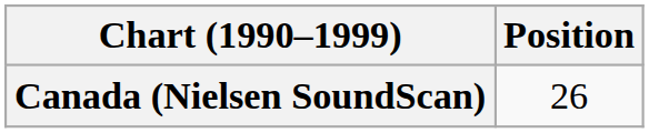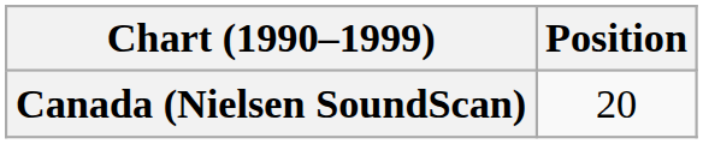Canada (Nielsen SoundScan) | Position: 26 -> 20
